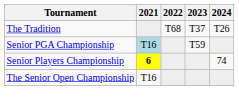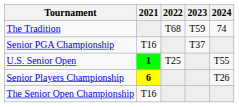The Tradition | 2023: T37 -> T59
The Tradition | 2024: T26 -> 74
Senior PGA Championship | 2021: lightblue background -> no background
Senior PGA Championship | 2023: T59 -> T37
+ row: U.S. Senior Open | 1 | T25 | T55
Senior Players Championship | 2024: 74 -> T26
